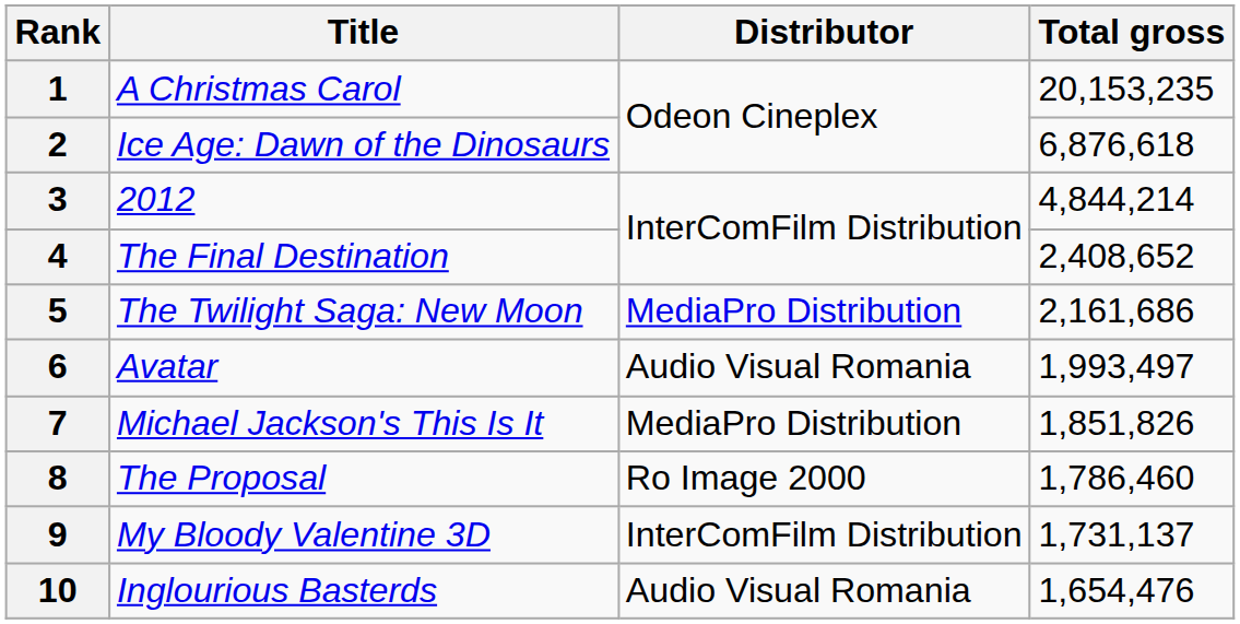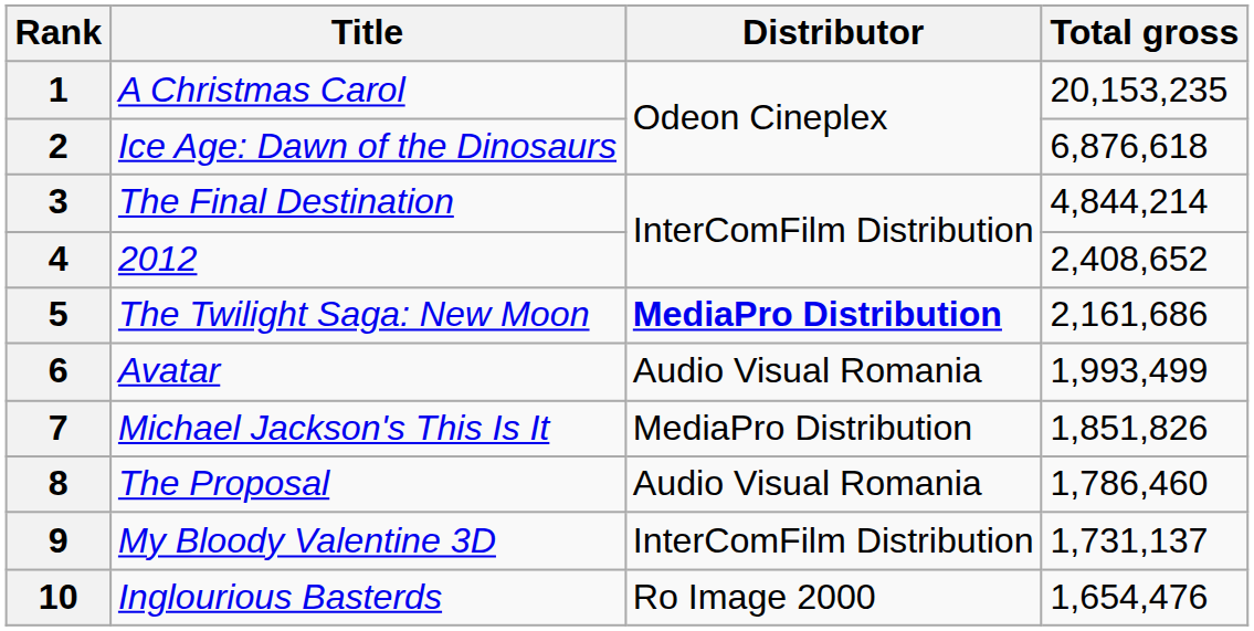3 | Title: 2012 -> The Final Destination
4 | Title: The Final Destination -> 2012
5 | Distributor: normal -> bold
6 | Total gross: 1,993,497 -> 1,993,499
8 | Distributor: Ro Image 2000 -> Audio Visual Romania
10 | Distributor: Audio Visual Romania -> Ro Image 2000
